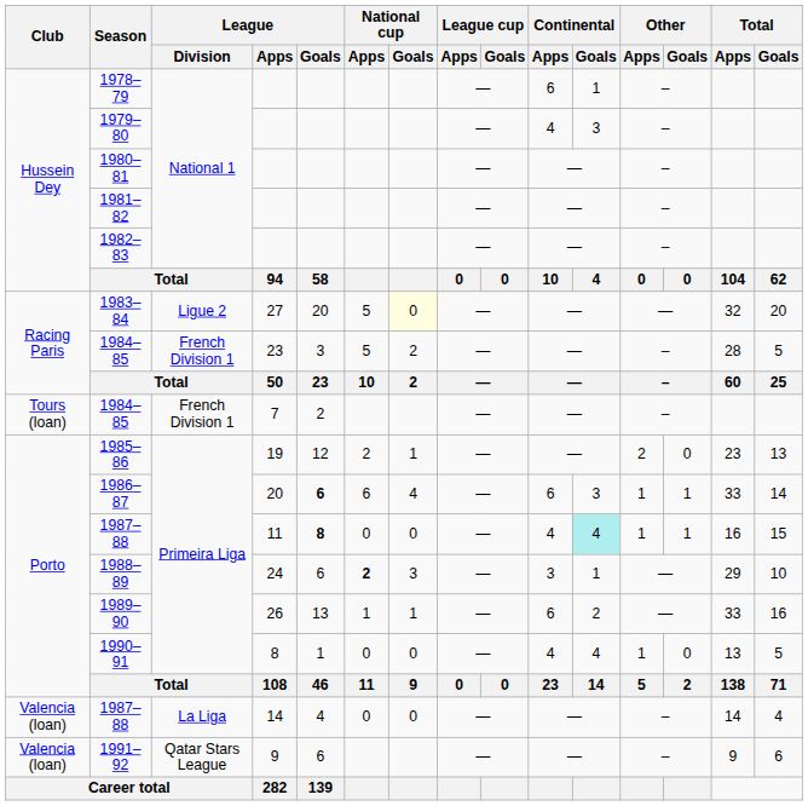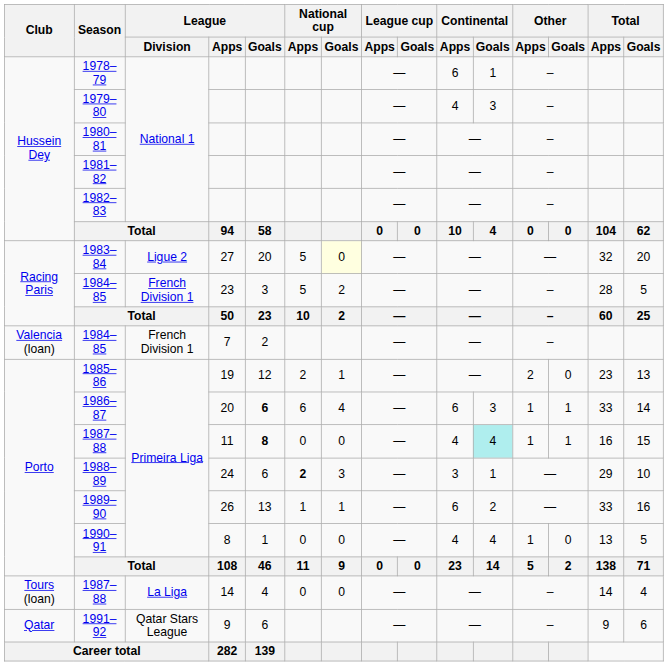1984–85 / 7 | Club: Tours (loan) -> Valencia (loan)
1987–88 / 14 | Club: Valencia (loan) -> Tours (loan)
1991–92 | Club: Valencia (loan) -> Qatar
